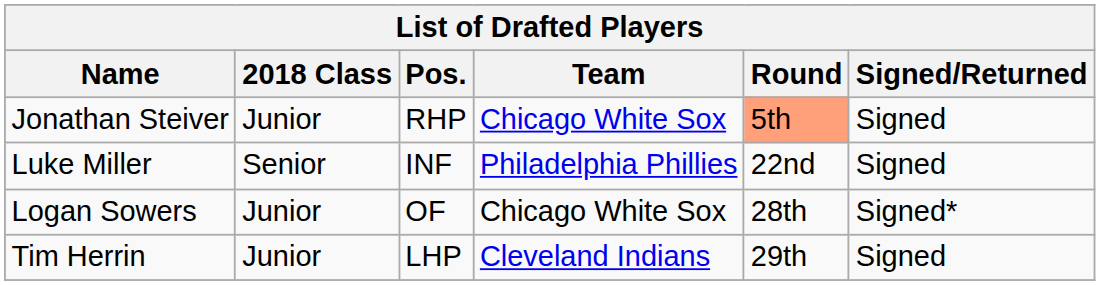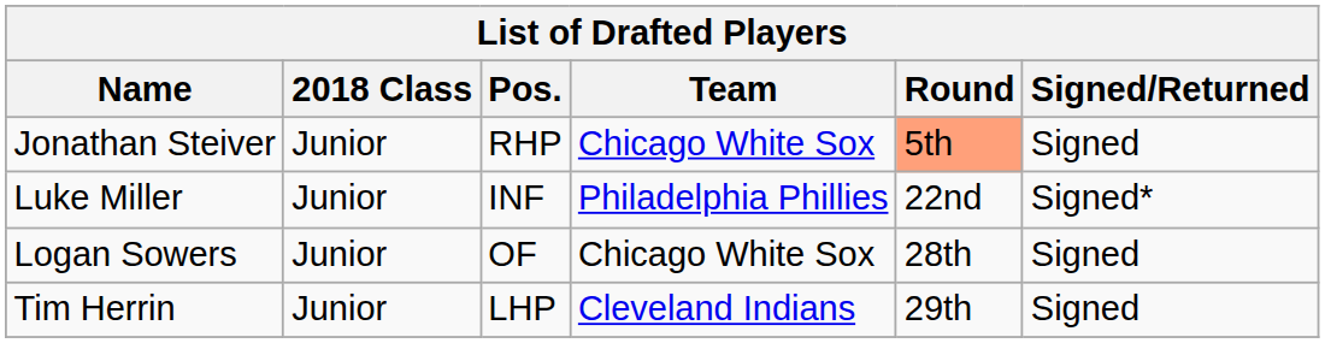Luke Miller | 2018 Class: Senior -> Junior
Luke Miller | Signed/Returned: Signed -> Signed*
Logan Sowers | Signed/Returned: Signed* -> Signed
